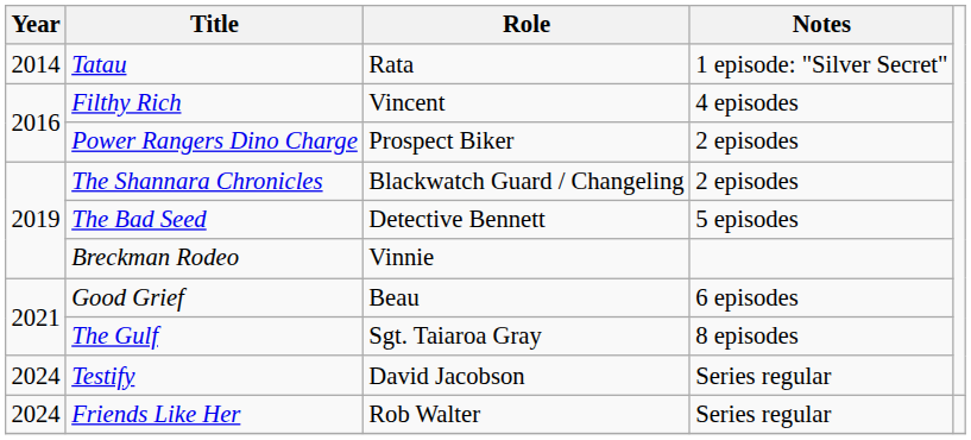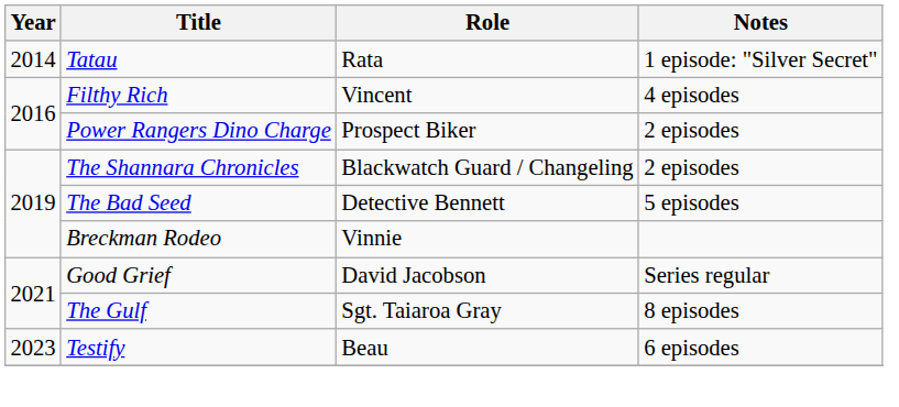Good Grief | Role: Beau -> David Jacobson
Good Grief | Notes: 6 episodes -> Series regular
Testify | Year: 2024 -> 2023
Testify | Role: David Jacobson -> Beau
Testify | Notes: Series regular -> 6 episodes
- row: 2024 | Friends Like Her | Rob Walter | Series regular
